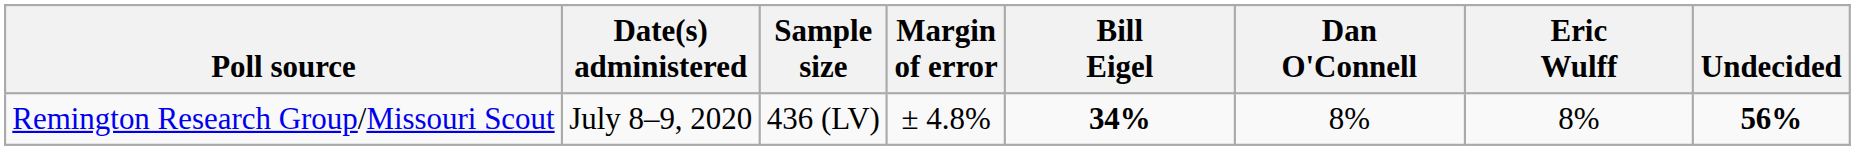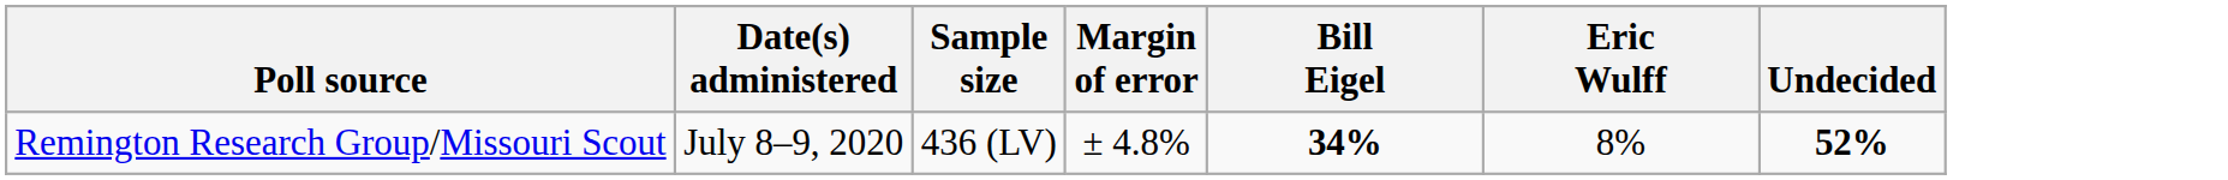- column: Dan O'Connell | 8%
Remington Research Group/Missouri Scout | Undecided: 56% -> 52%
